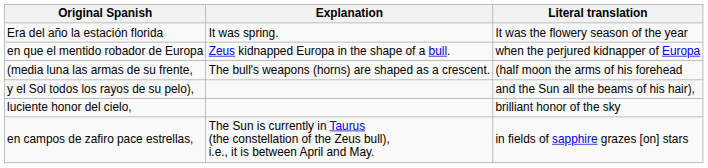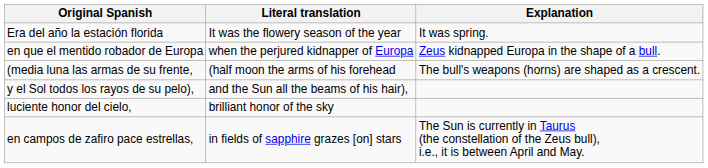columns swapped: Literal translation <-> Explanation
